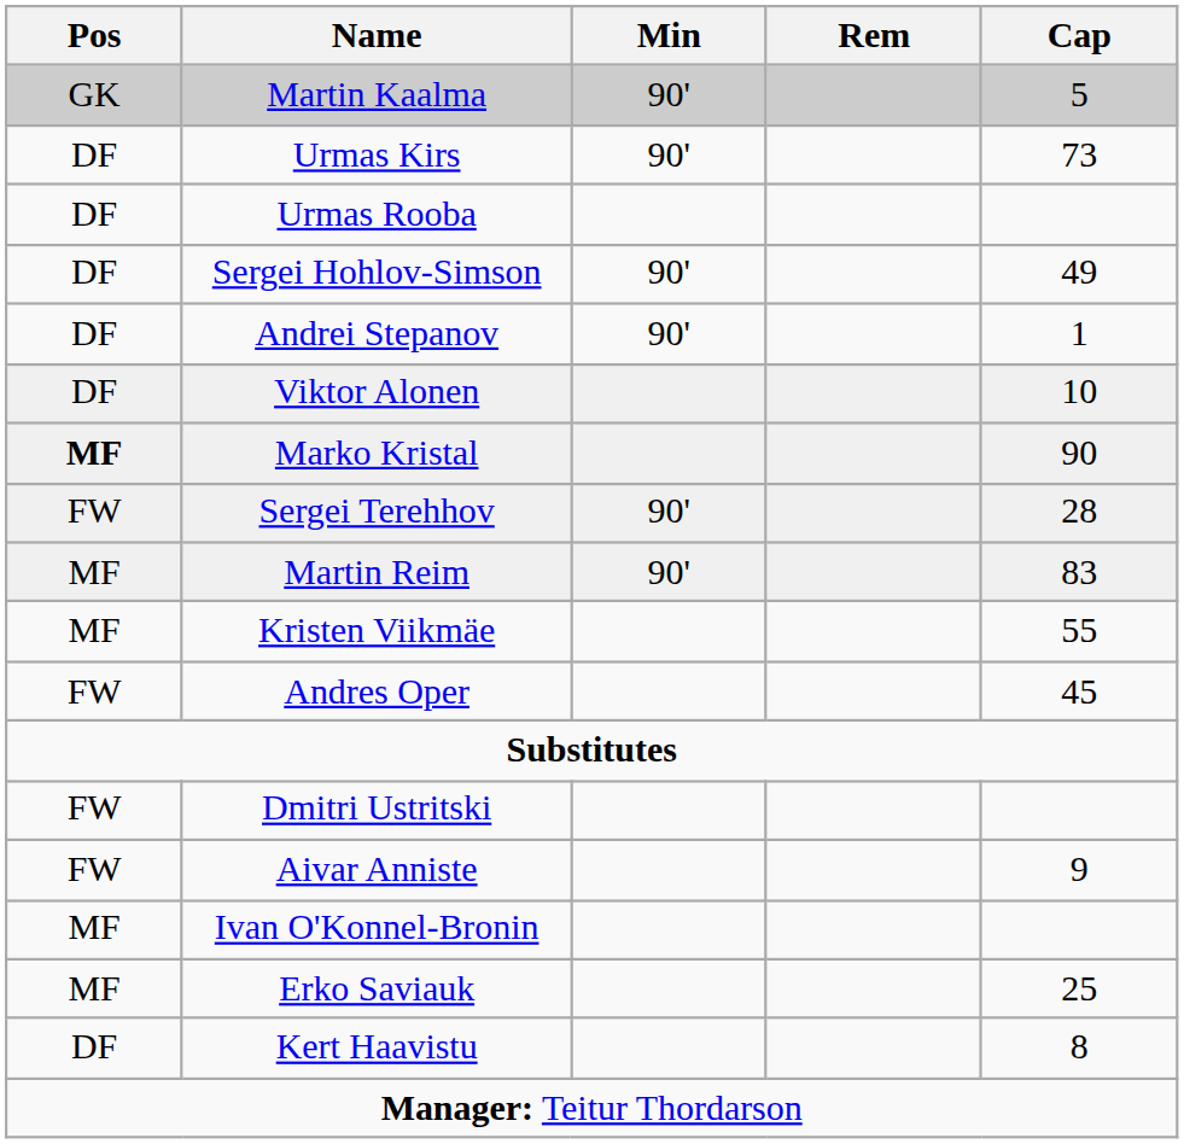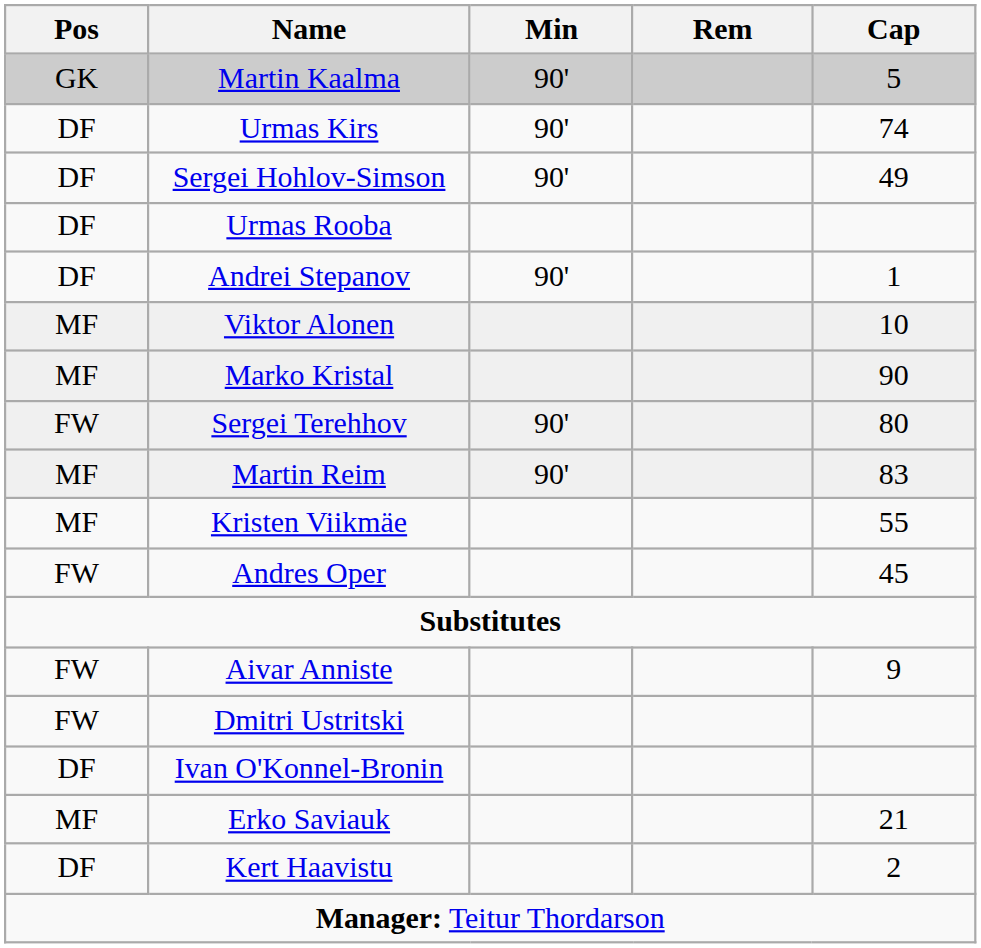Urmas Kirs | Cap: 73 -> 74
rows swapped: Urmas Rooba <-> Sergei Hohlov-Simson
Viktor Alonen | Pos: DF -> MF
Marko Kristal | Pos: bold -> normal
Sergei Terehhov | Cap: 28 -> 80
rows swapped: Dmitri Ustritski <-> Aivar Anniste
Ivan O'Konnel-Bronin | Pos: MF -> DF
Erko Saviauk | Cap: 25 -> 21
Kert Haavistu | Cap: 8 -> 2
